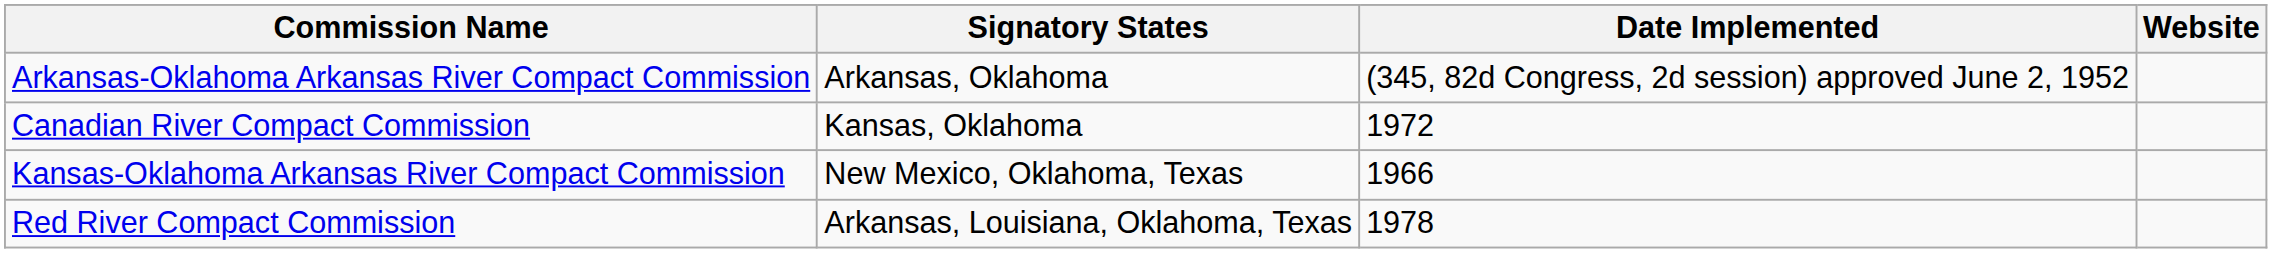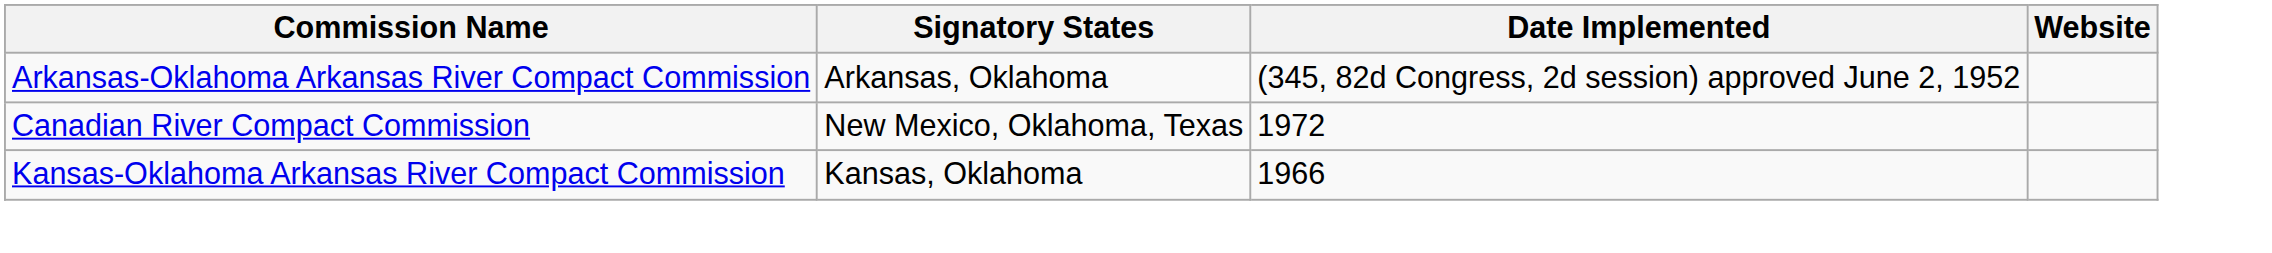Canadian River Compact Commission | Signatory States: Kansas, Oklahoma -> New Mexico, Oklahoma, Texas
Kansas-Oklahoma Arkansas River Compact Commission | Signatory States: New Mexico, Oklahoma, Texas -> Kansas, Oklahoma
- row: Red River Compact Commission | Arkansas, Louisiana, Oklahoma, Texas | 1978
